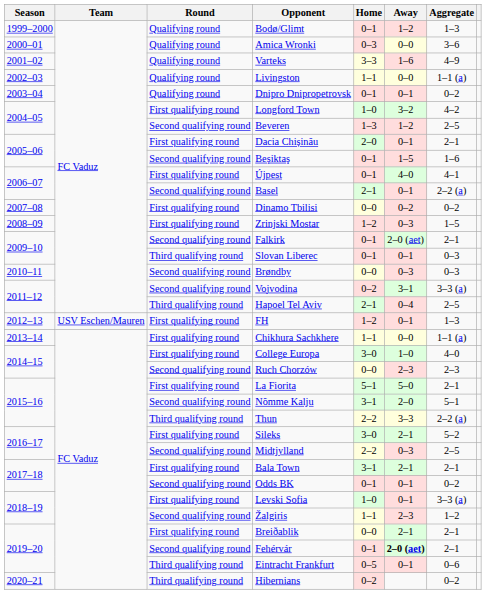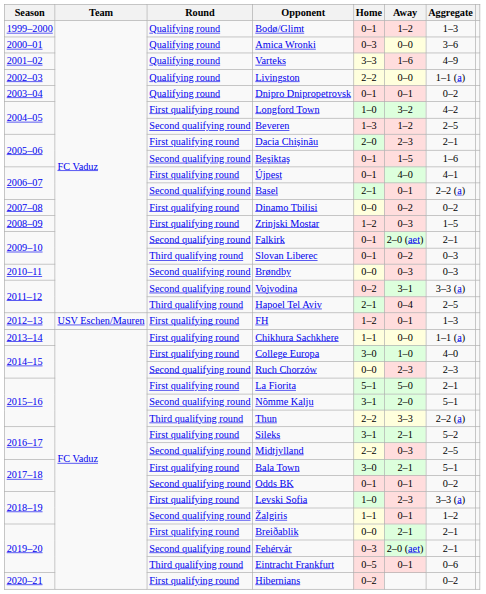Livingston | Home: 1–1 -> 2–2
Dacia Chișinău | Away: 0–1 -> 2–3
Slovan Liberec | Away: 0–1 -> 0–2
Sileks | Home: 3–0 -> 3–1
Bala Town | Home: 3–1 -> 3–0
Bala Town | Aggregate: 2–1 -> 5–1
Levski Sofia | Away: 0–1 -> 2–3
Žalgiris | Away: 2–3 -> 0–1
Fehérvár | Home: 0–1 -> 0–3
Fehérvár | Away: bold -> normal
Hibernians | Round: Third qualifying round -> First qualifying round
